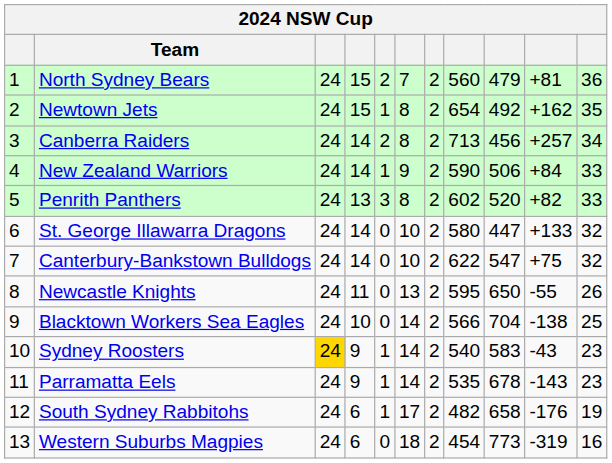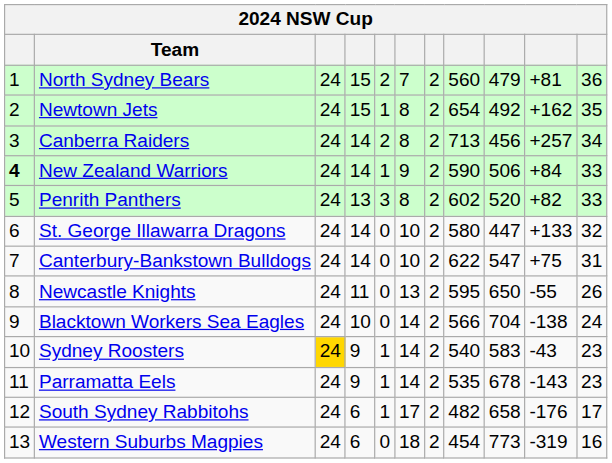New Zealand Warriors | column 1: normal -> bold
Canterbury-Bankstown Bulldogs | column 11: 32 -> 31
Blacktown Workers Sea Eagles | column 11: 25 -> 24
South Sydney Rabbitohs | column 11: 19 -> 17
